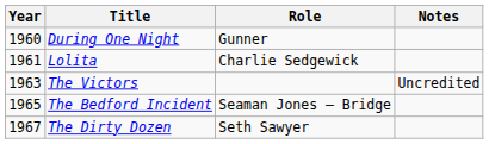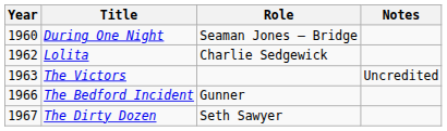During One Night | Role: Gunner -> Seaman Jones – Bridge
Lolita | Year: 1961 -> 1962
The Bedford Incident | Year: 1965 -> 1966
The Bedford Incident | Role: Seaman Jones – Bridge -> Gunner
